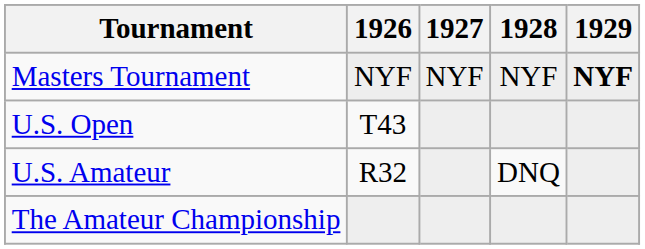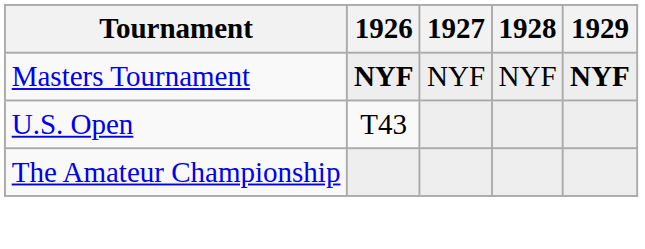Masters Tournament | 1926: normal -> bold
- row: U.S. Amateur | R32 | DNQ
